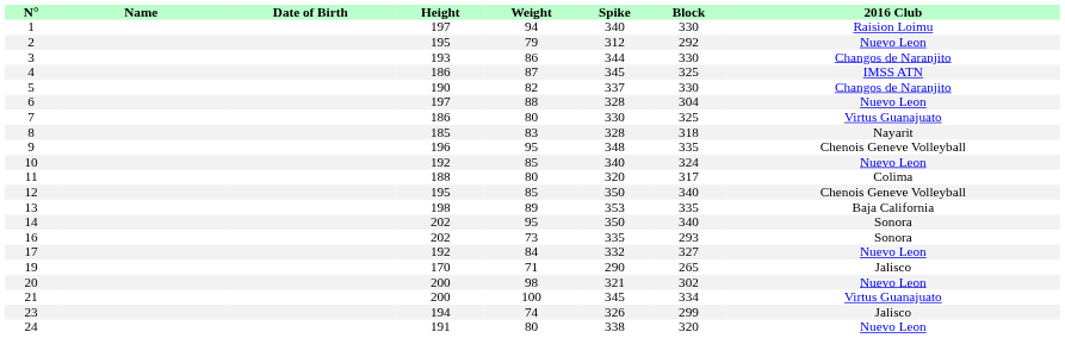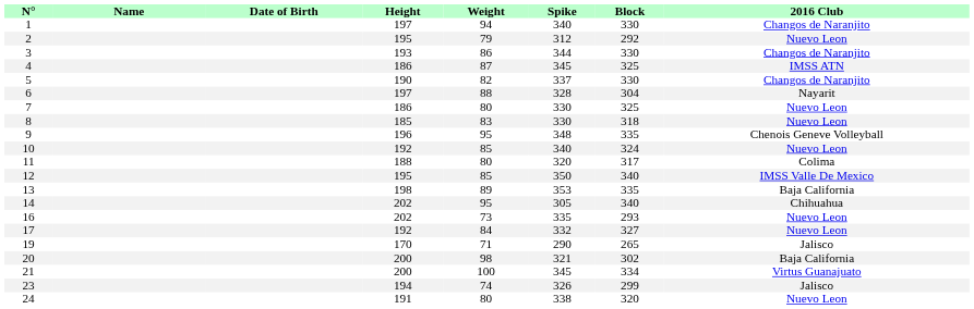1 | 2016 Club: Raision Loimu -> Changos de Naranjito
6 | 2016 Club: Nuevo Leon -> Nayarit
7 | 2016 Club: Virtus Guanajuato -> Nuevo Leon
8 | Spike: 328 -> 330
8 | 2016 Club: Nayarit -> Nuevo Leon
12 | 2016 Club: Chenois Geneve Volleyball -> IMSS Valle De Mexico
14 | Spike: 350 -> 305
14 | 2016 Club: Sonora -> Chihuahua
16 | 2016 Club: Sonora -> Nuevo Leon
20 | 2016 Club: Nuevo Leon -> Baja California
